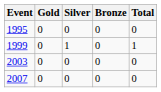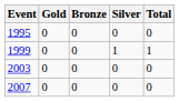columns swapped: Silver <-> Bronze
